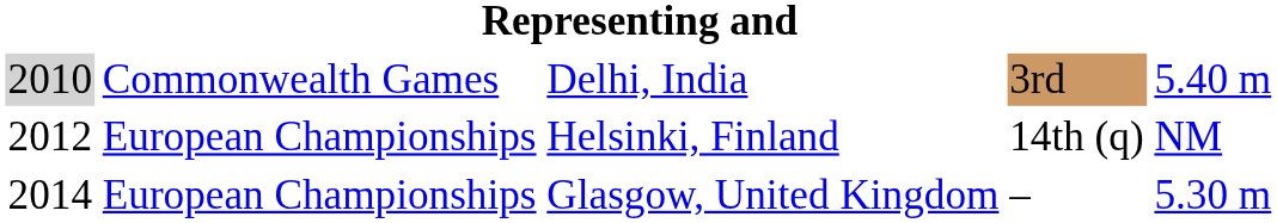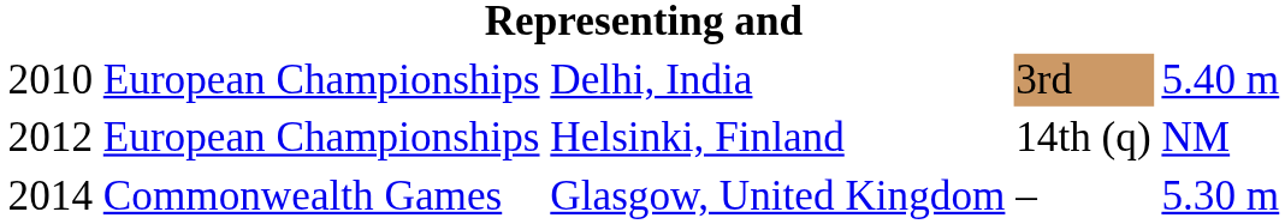Delhi, India | column 1: lightgrey background -> no background
Delhi, India | column 2: Commonwealth Games -> European Championships
Glasgow, United Kingdom | column 2: European Championships -> Commonwealth Games
